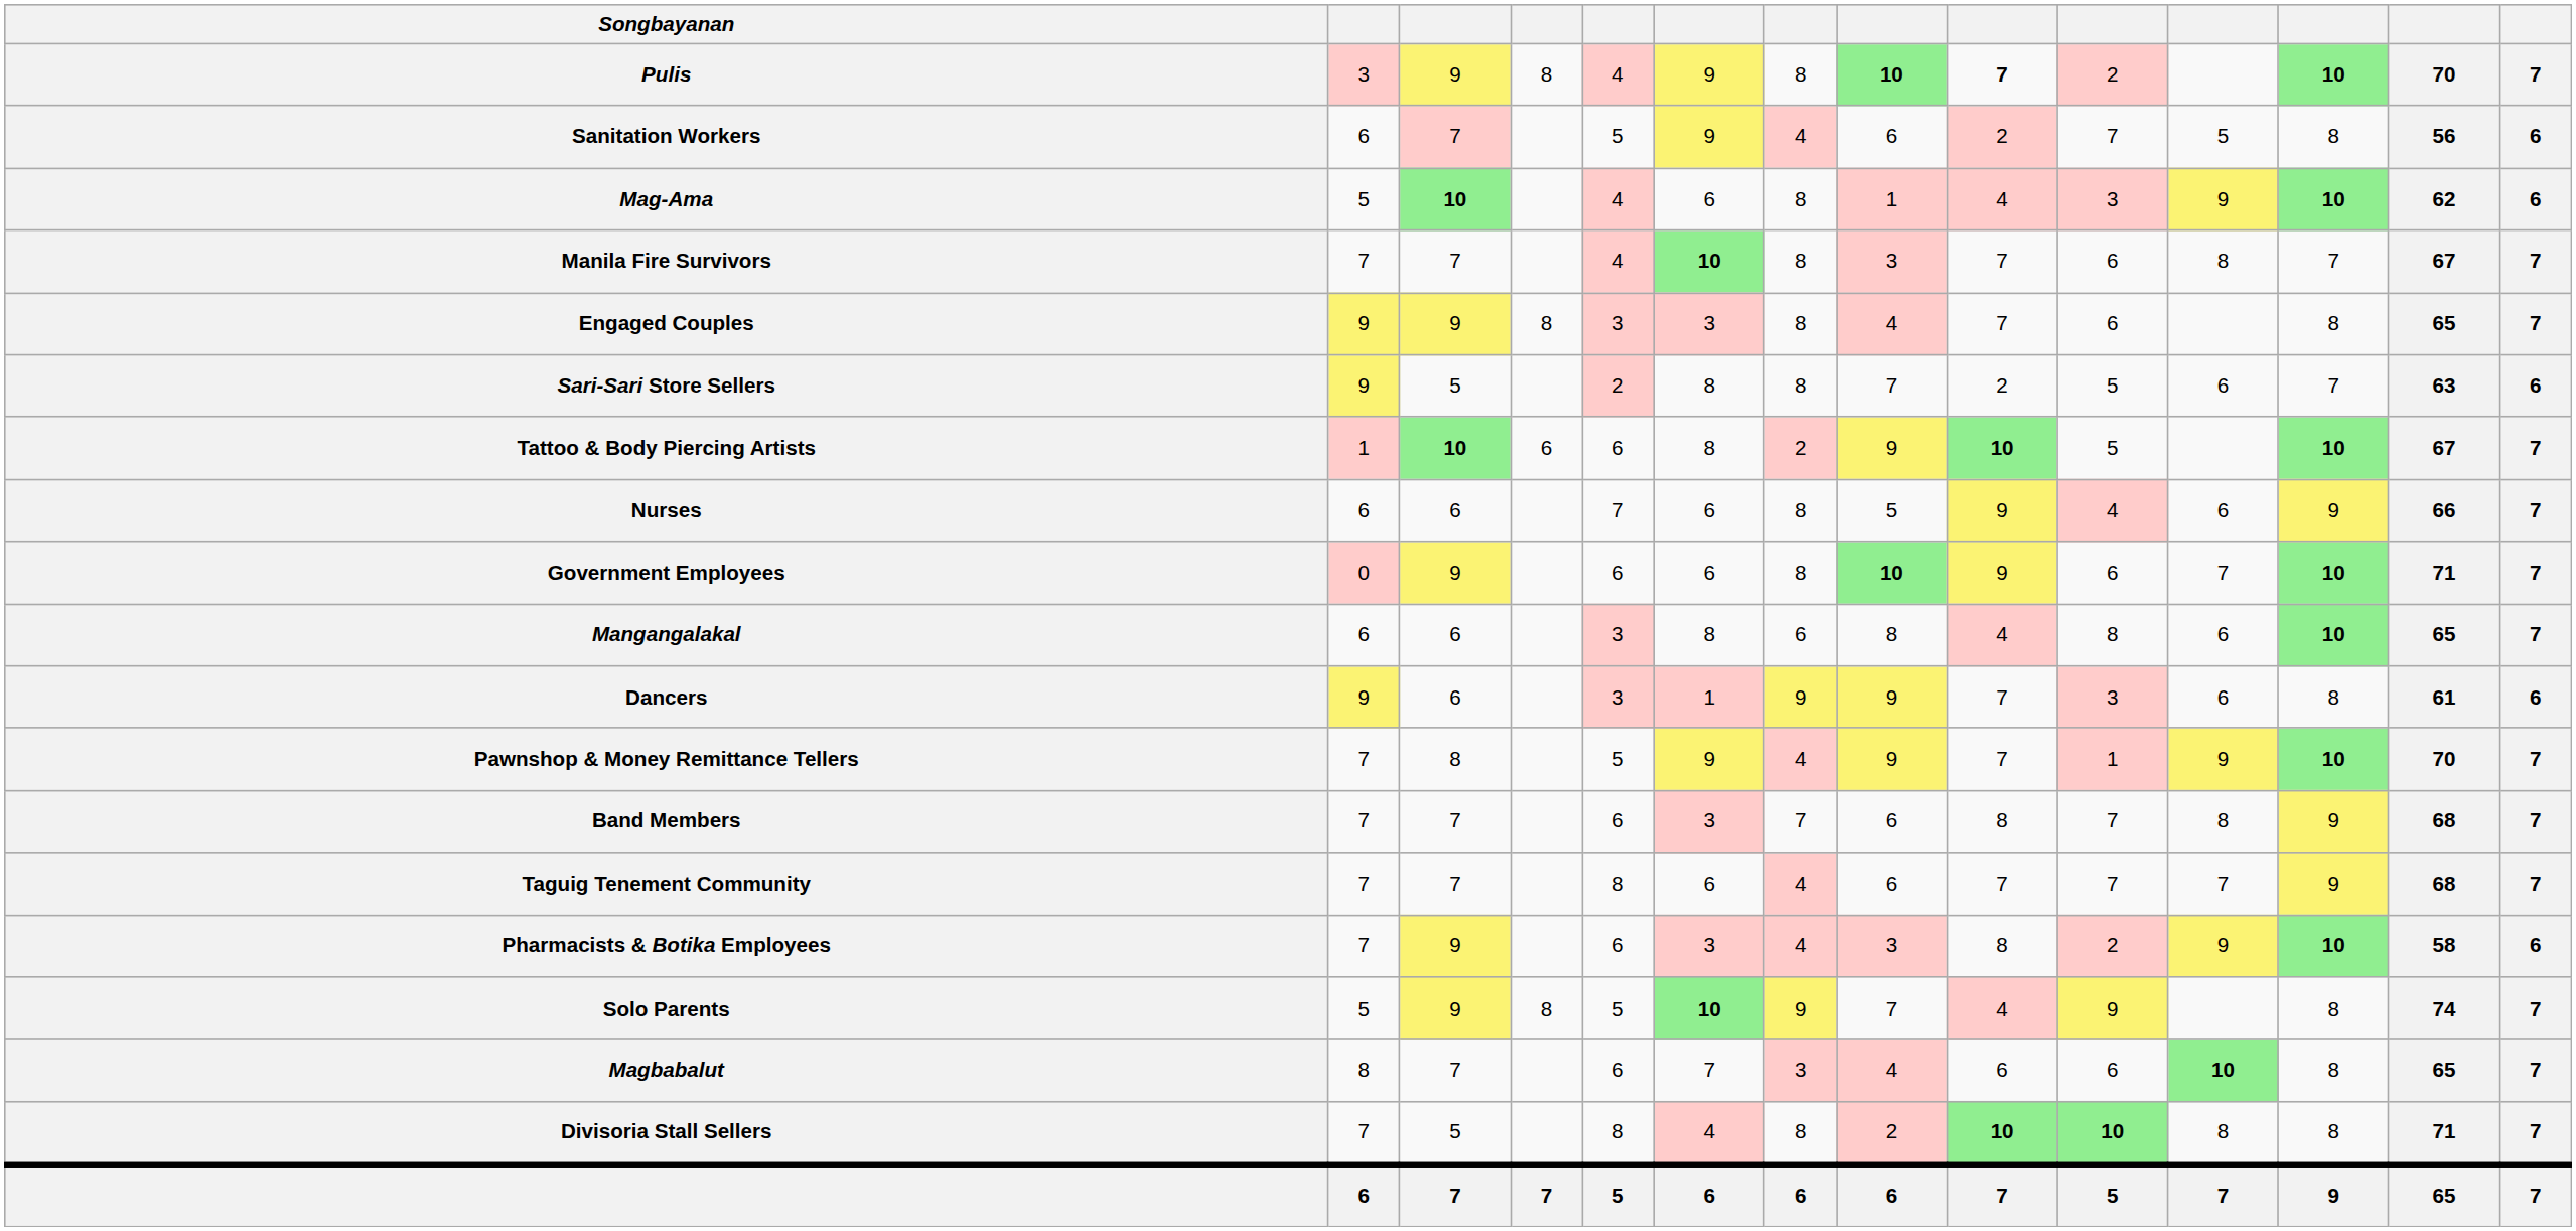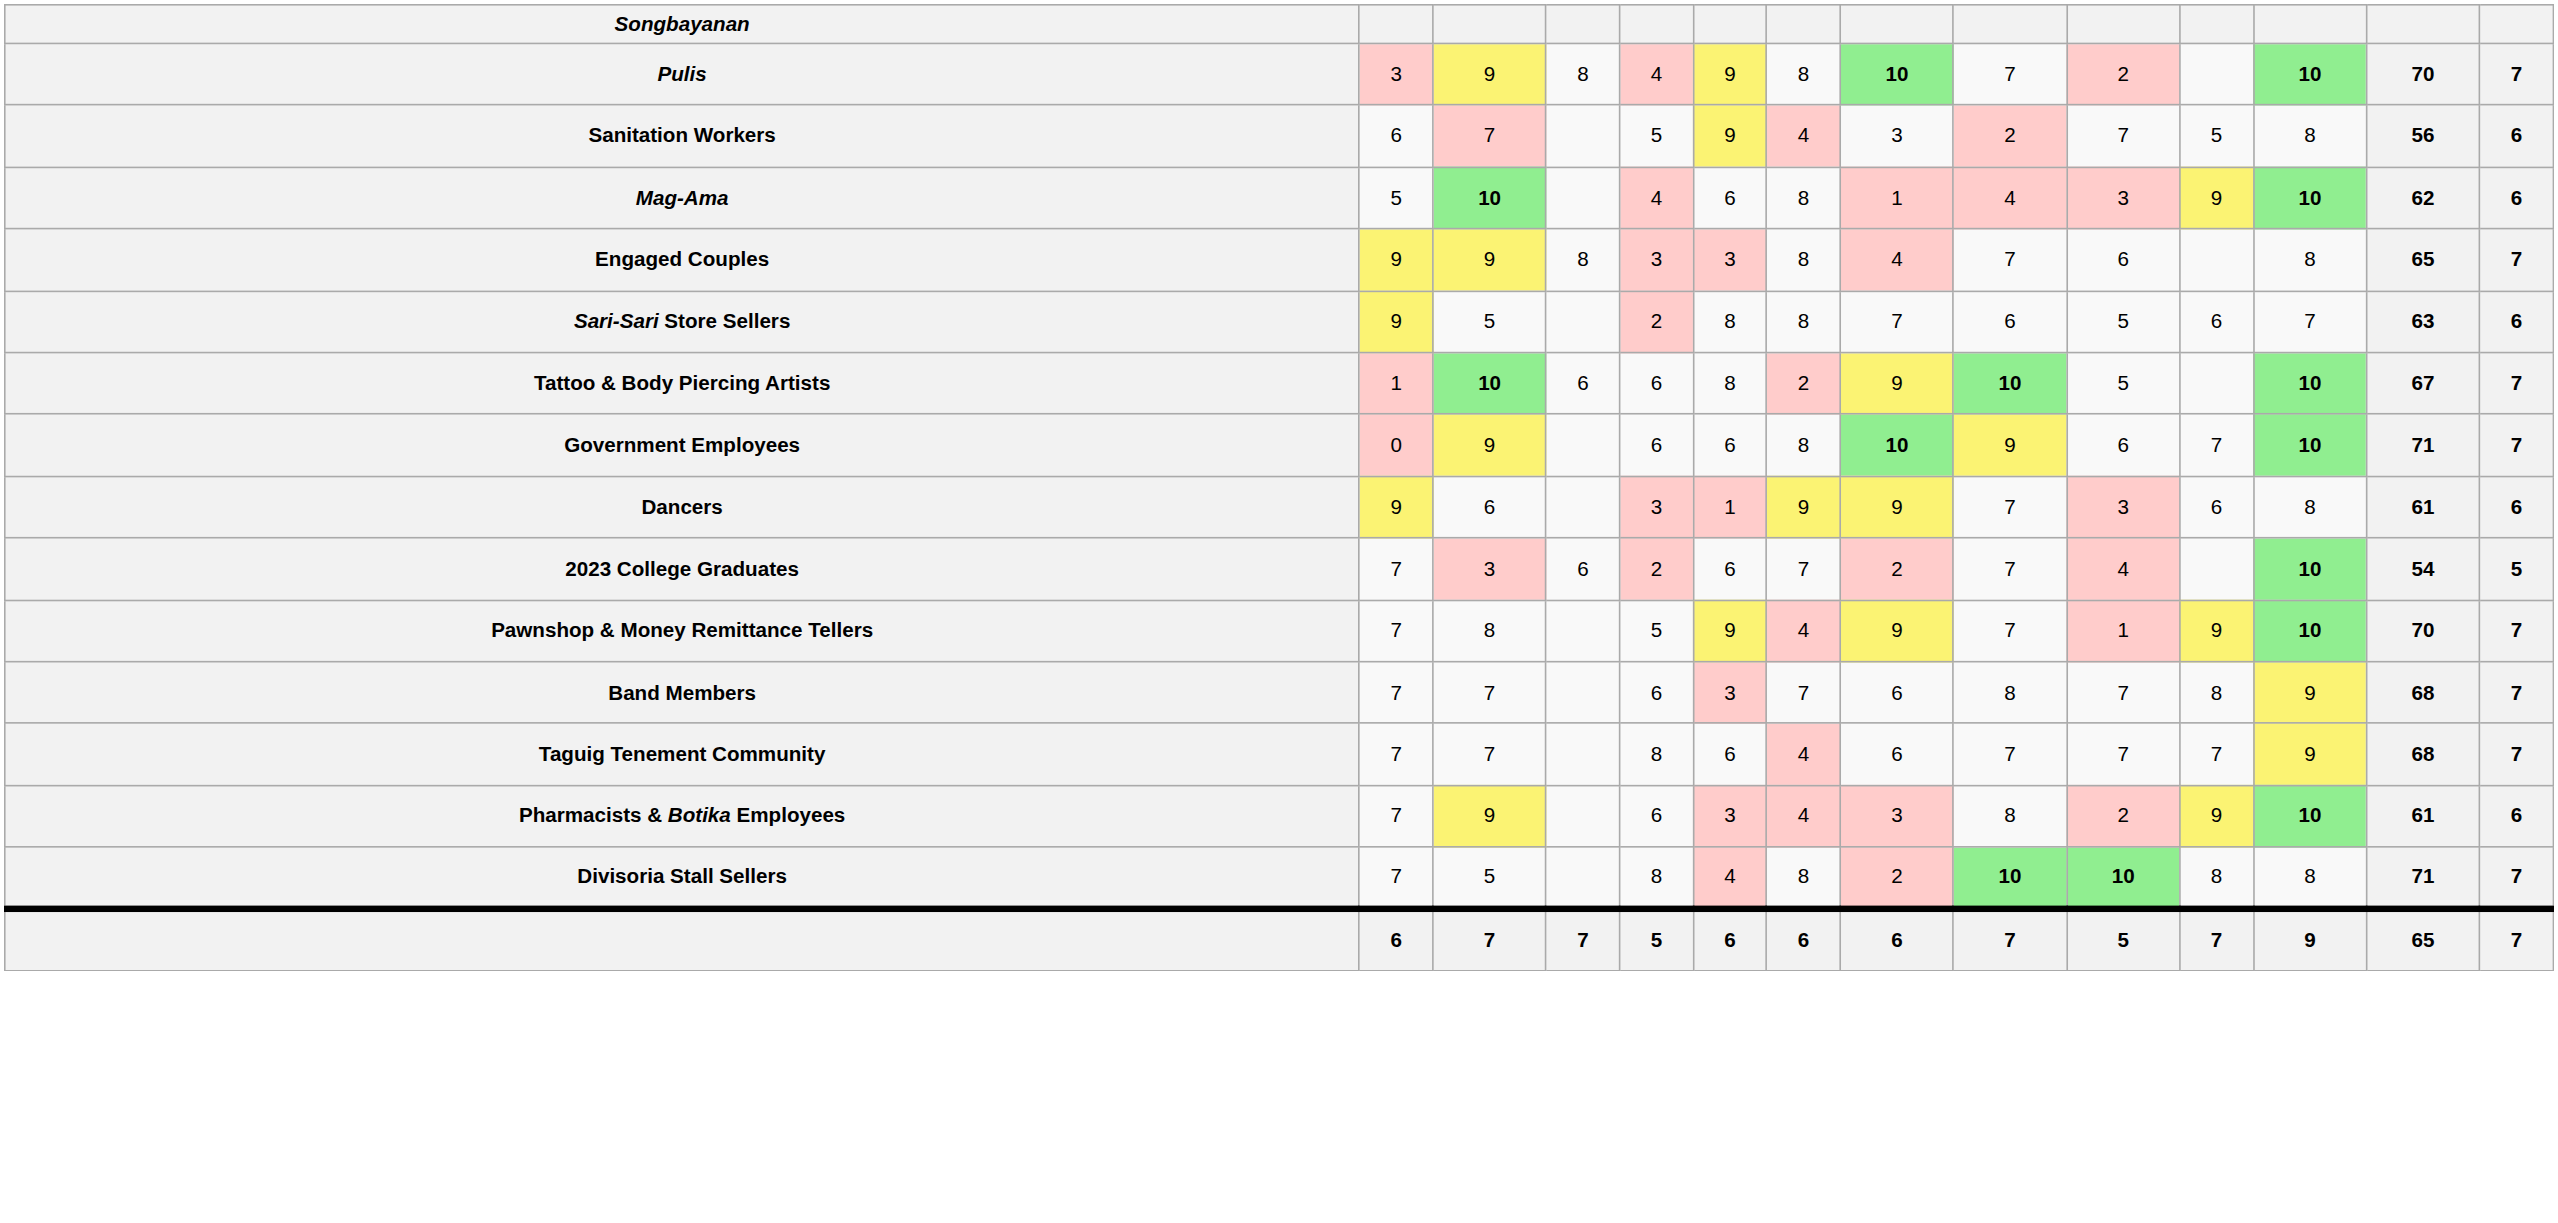Pulis | column 9: bold -> normal
Sanitation Workers | column 8: 6 -> 3
- row: Manila Fire Survivors | 7 | 7 | 4 | 10 | 8 | 3 | 7 | 6 | 8 | 7 | 67 | 7
Sari-Sari Store Sellers | column 9: 2 -> 6
- row: Nurses | 6 | 6 | 7 | 6 | 8 | 5 | 9 | 4 | 6 | 9 | 66 | 7
- row: Mangangalakal | 6 | 6 | 3 | 8 | 6 | 8 | 4 | 8 | 6 | 10 | 65 | 7
+ row: 2023 College Graduates | 7 | 3 | 6 | 2 | 6 | 7 | 2 | 7 | 4 | 10 | 54 | 5
Pharmacists & Botika Employees | column 13: 58 -> 61
- row: Solo Parents | 5 | 9 | 8 | 5 | 10 | 9 | 7 | 4 | 9 | 8 | 74 | 7
- row: Magbabalut | 8 | 7 | 6 | 7 | 3 | 4 | 6 | 6 | 10 | 8 | 65 | 7
